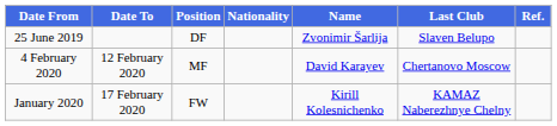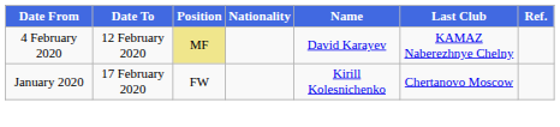- row: 25 June 2019 | DF | Zvonimir Šarlija | Slaven Belupo
4 February 2020 | Position: no background -> khaki background
4 February 2020 | Last Club: Chertanovo Moscow -> KAMAZ Naberezhnye Chelny
January 2020 | Last Club: KAMAZ Naberezhnye Chelny -> Chertanovo Moscow
